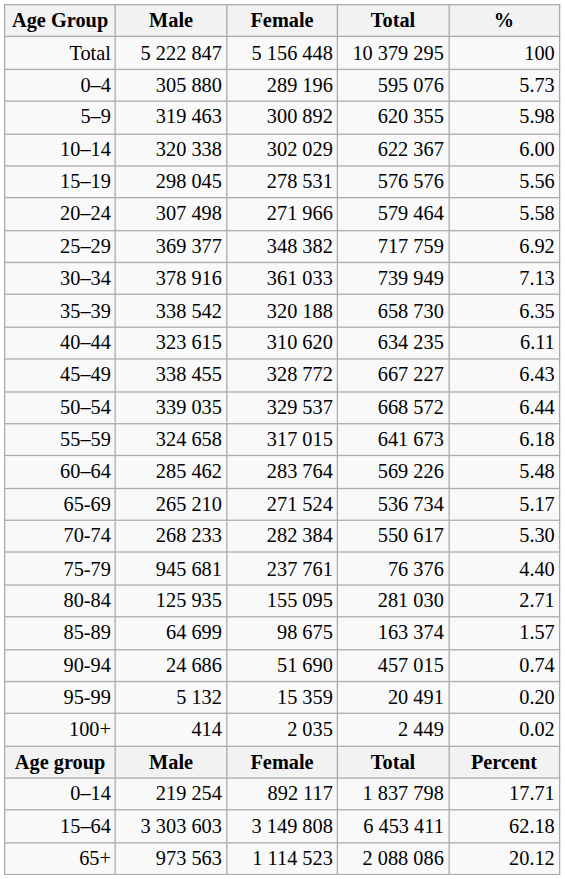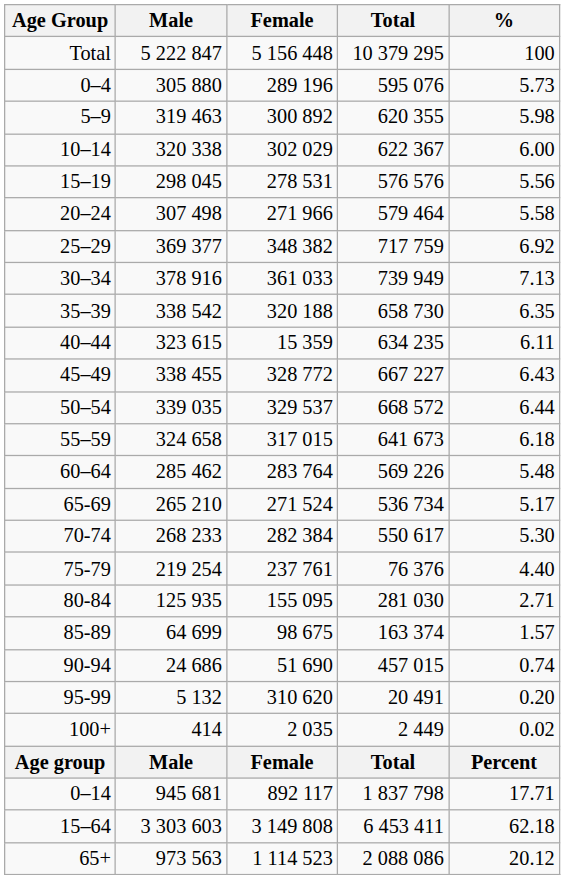40–44 | Female: 310 620 -> 15 359
75-79 | Male: 945 681 -> 219 254
95-99 | Female: 15 359 -> 310 620
0–14 | Male: 219 254 -> 945 681
